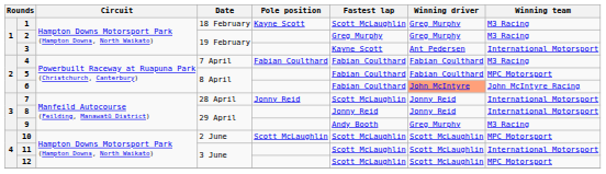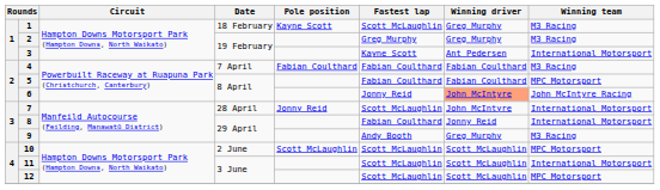6 | Fastest lap: Fabian Coulthard -> Jonny Reid
7 | Winning driver: Jonny Reid -> John McIntyre
8 | Fastest lap: Jonny Reid -> Fabian Coulthard
